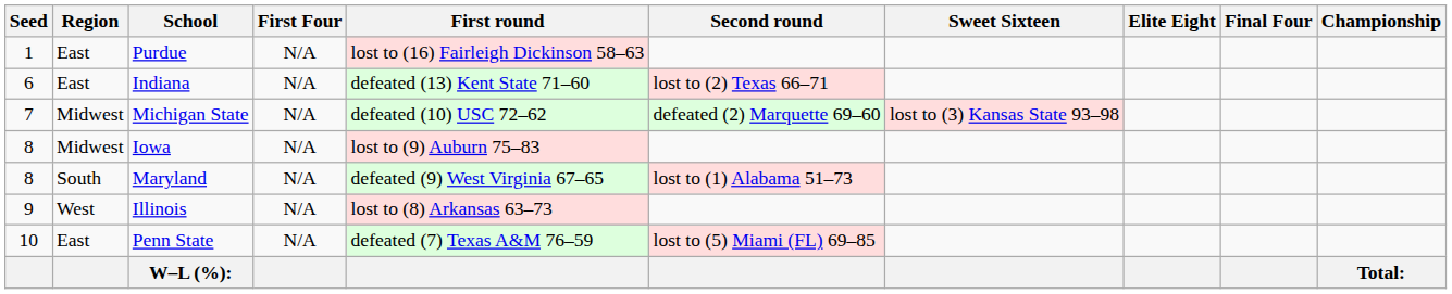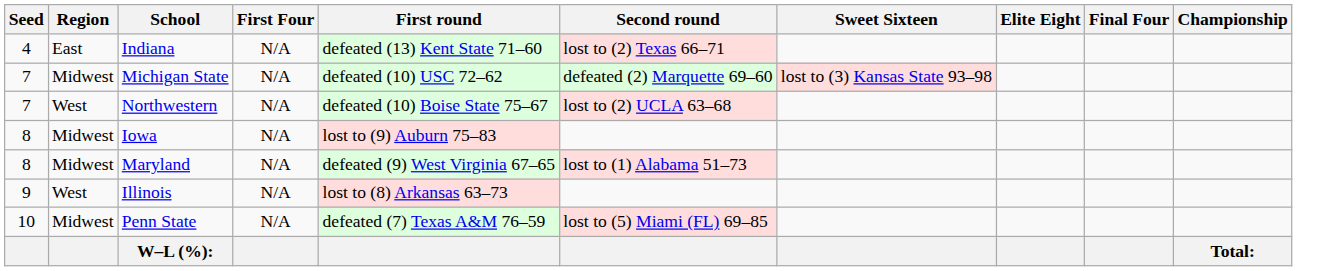- row: 1 | East | Purdue | N/A | lost to (16) Fairleigh Dickinson 58–63
Indiana | Seed: 6 -> 4
+ row: 7 | West | Northwestern | N/A | defeated (10) Boise State 75–67 | lost to (2) UCLA 63–68
Maryland | Region: South -> Midwest
Penn State | Region: East -> Midwest
